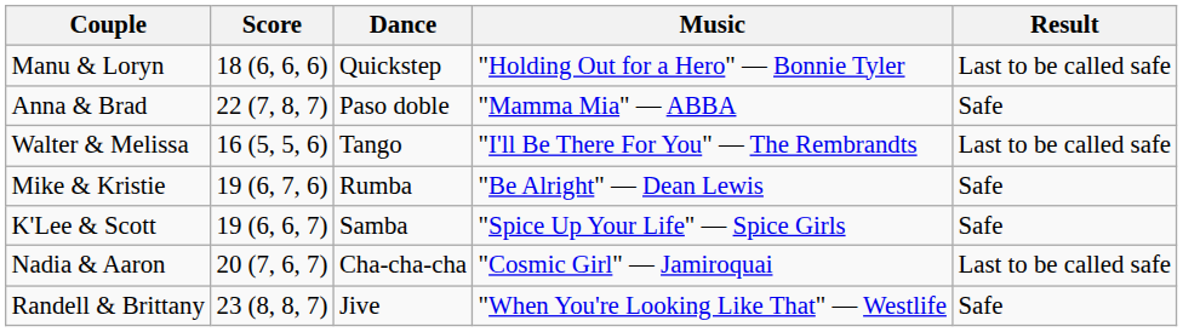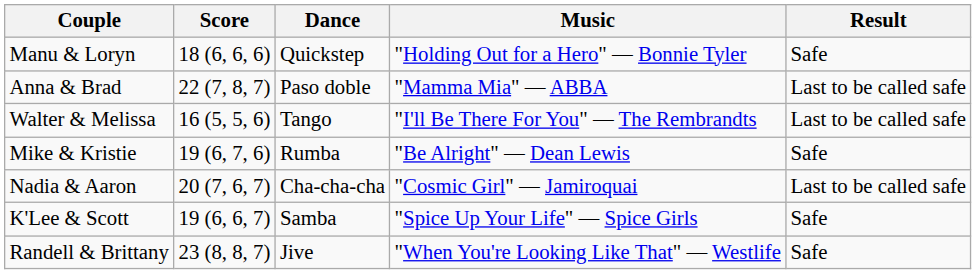Manu & Loryn | Result: Last to be called safe -> Safe
Anna & Brad | Result: Safe -> Last to be called safe
rows swapped: K'Lee & Scott <-> Nadia & Aaron
